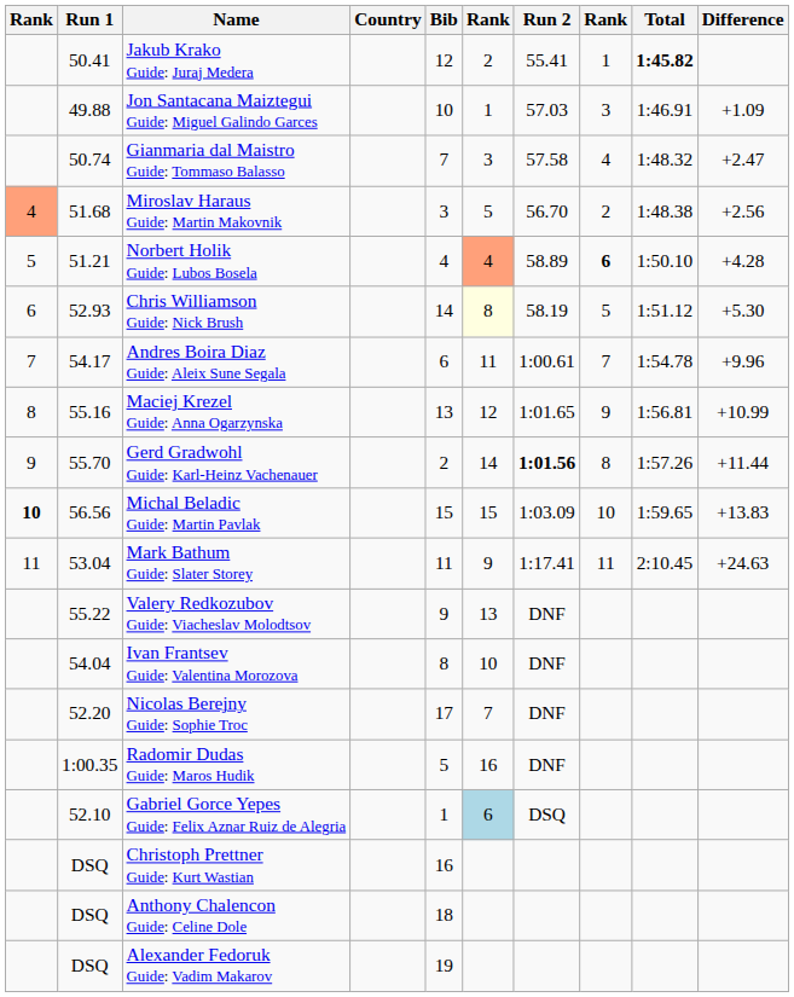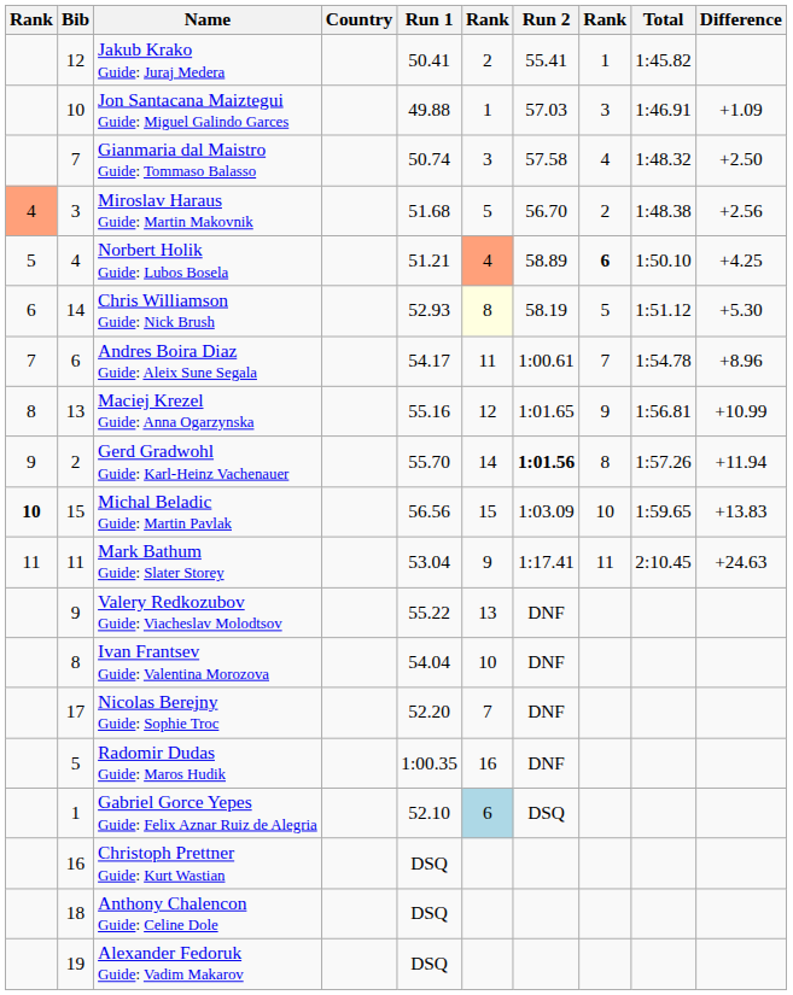columns swapped: Bib <-> Run 1
Jakub Krako Guide: Juraj Medera | Total: bold -> normal
Gianmaria dal Maistro Guide: Tommaso Balasso | Difference: +2.47 -> +2.50
Norbert Holik Guide: Lubos Bosela | Difference: +4.28 -> +4.25
Andres Boira Diaz Guide: Aleix Sune Segala | Difference: +9.96 -> +8.96
Gerd Gradwohl Guide: Karl-Heinz Vachenauer | Difference: +11.44 -> +11.94
